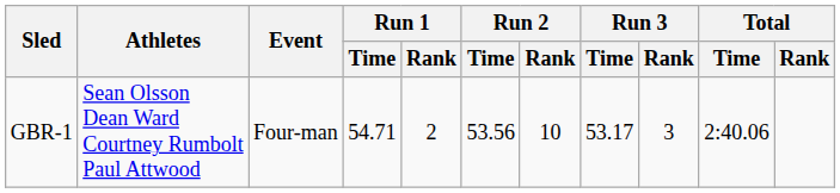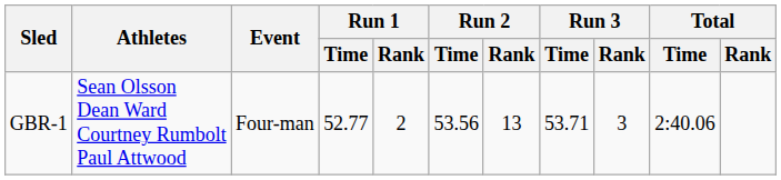GBR-1 | Run 1 / Time: 54.71 -> 52.77
GBR-1 | Run 2 / Rank: 10 -> 13
GBR-1 | Run 3 / Time: 53.17 -> 53.71
